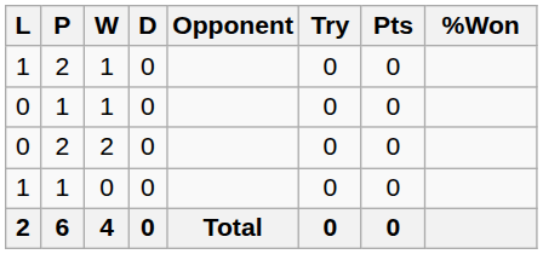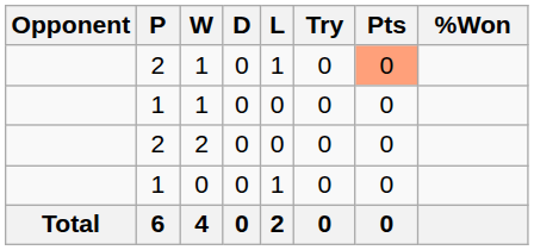columns swapped: Opponent <-> L
2 / 1 | Pts: no background -> lightsalmon background
